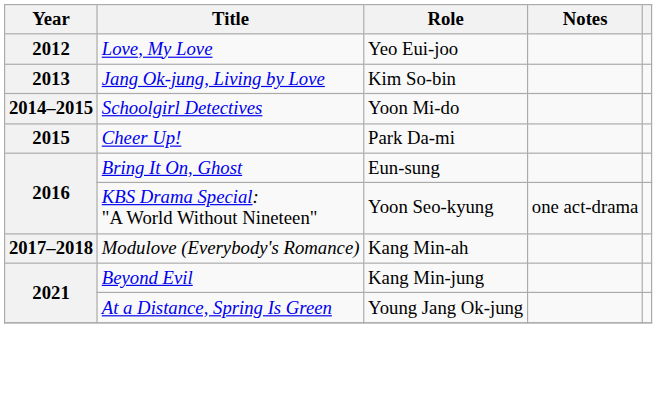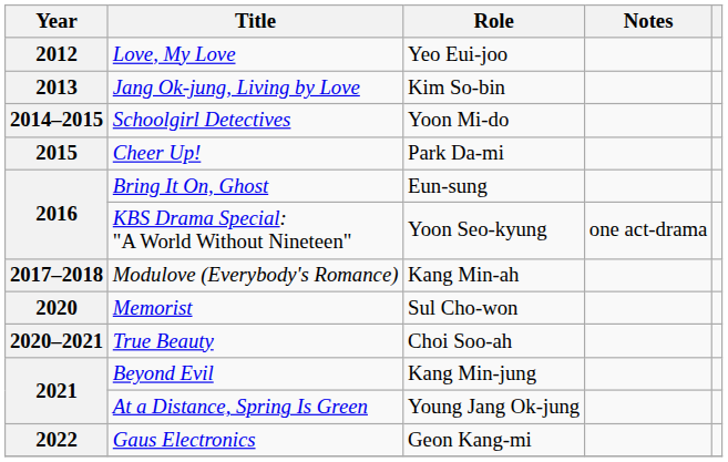+ row: 2020 | Memorist | Sul Cho-won
+ row: 2020–2021 | True Beauty | Choi Soo-ah
+ row: 2022 | Gaus Electronics | Geon Kang-mi
